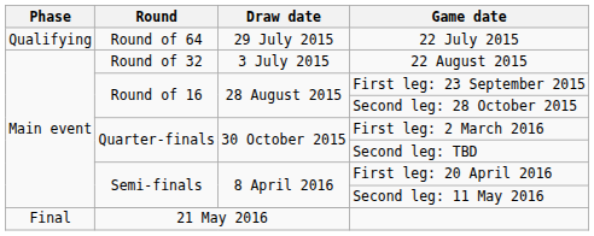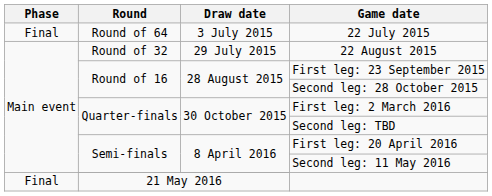22 July 2015 | Phase: Qualifying -> Final
22 July 2015 | Draw date: 29 July 2015 -> 3 July 2015
22 August 2015 | Draw date: 3 July 2015 -> 29 July 2015
